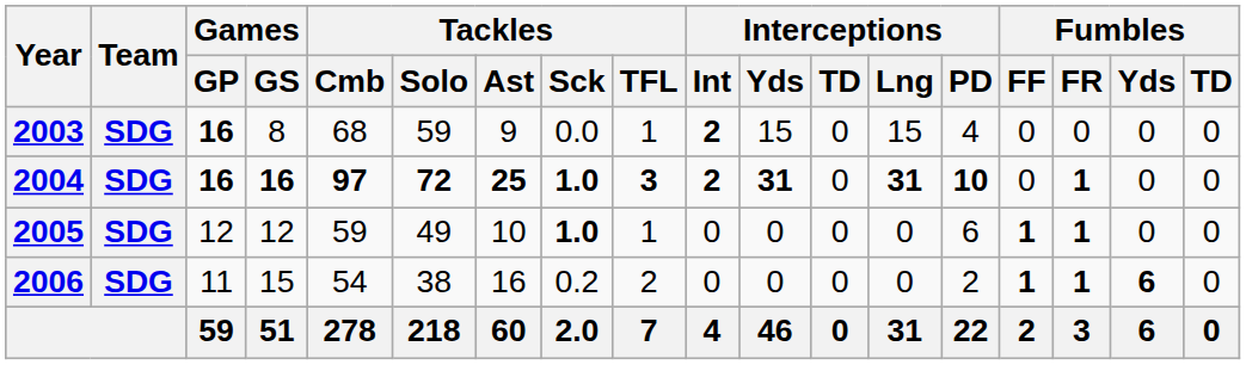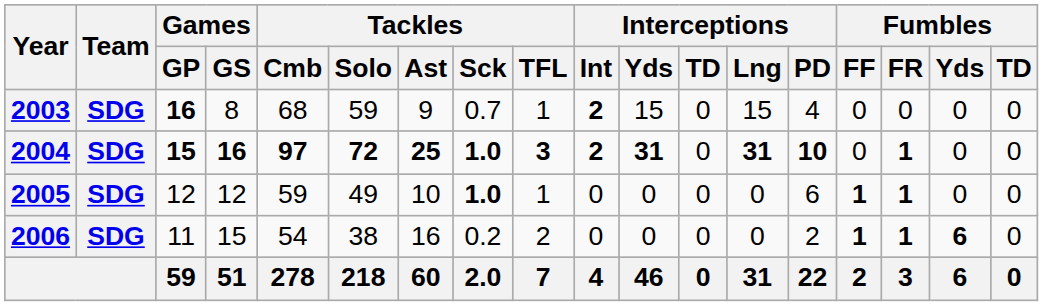2003 | Tackles / Sck: 0.0 -> 0.7
2004 | Games / GP: 16 -> 15
